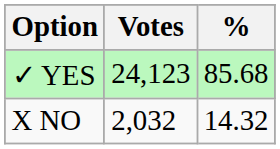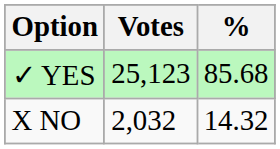✓ YES | Votes: 24,123 -> 25,123
